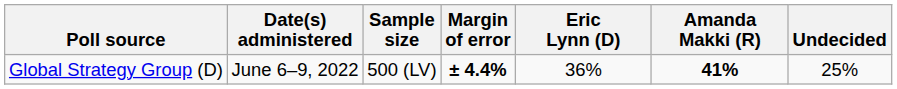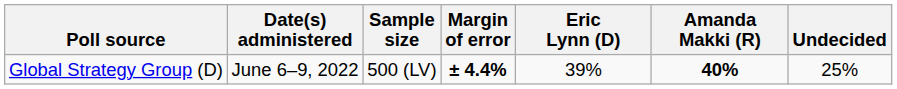Global Strategy Group (D) | Eric Lynn (D): 36% -> 39%
Global Strategy Group (D) | Amanda Makki (R): 41% -> 40%
